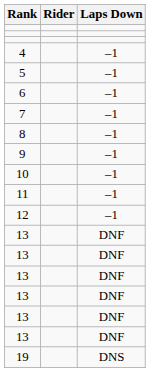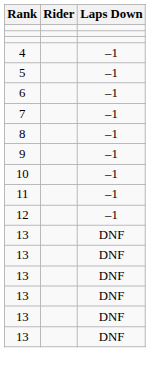- row: 19 | DNS
